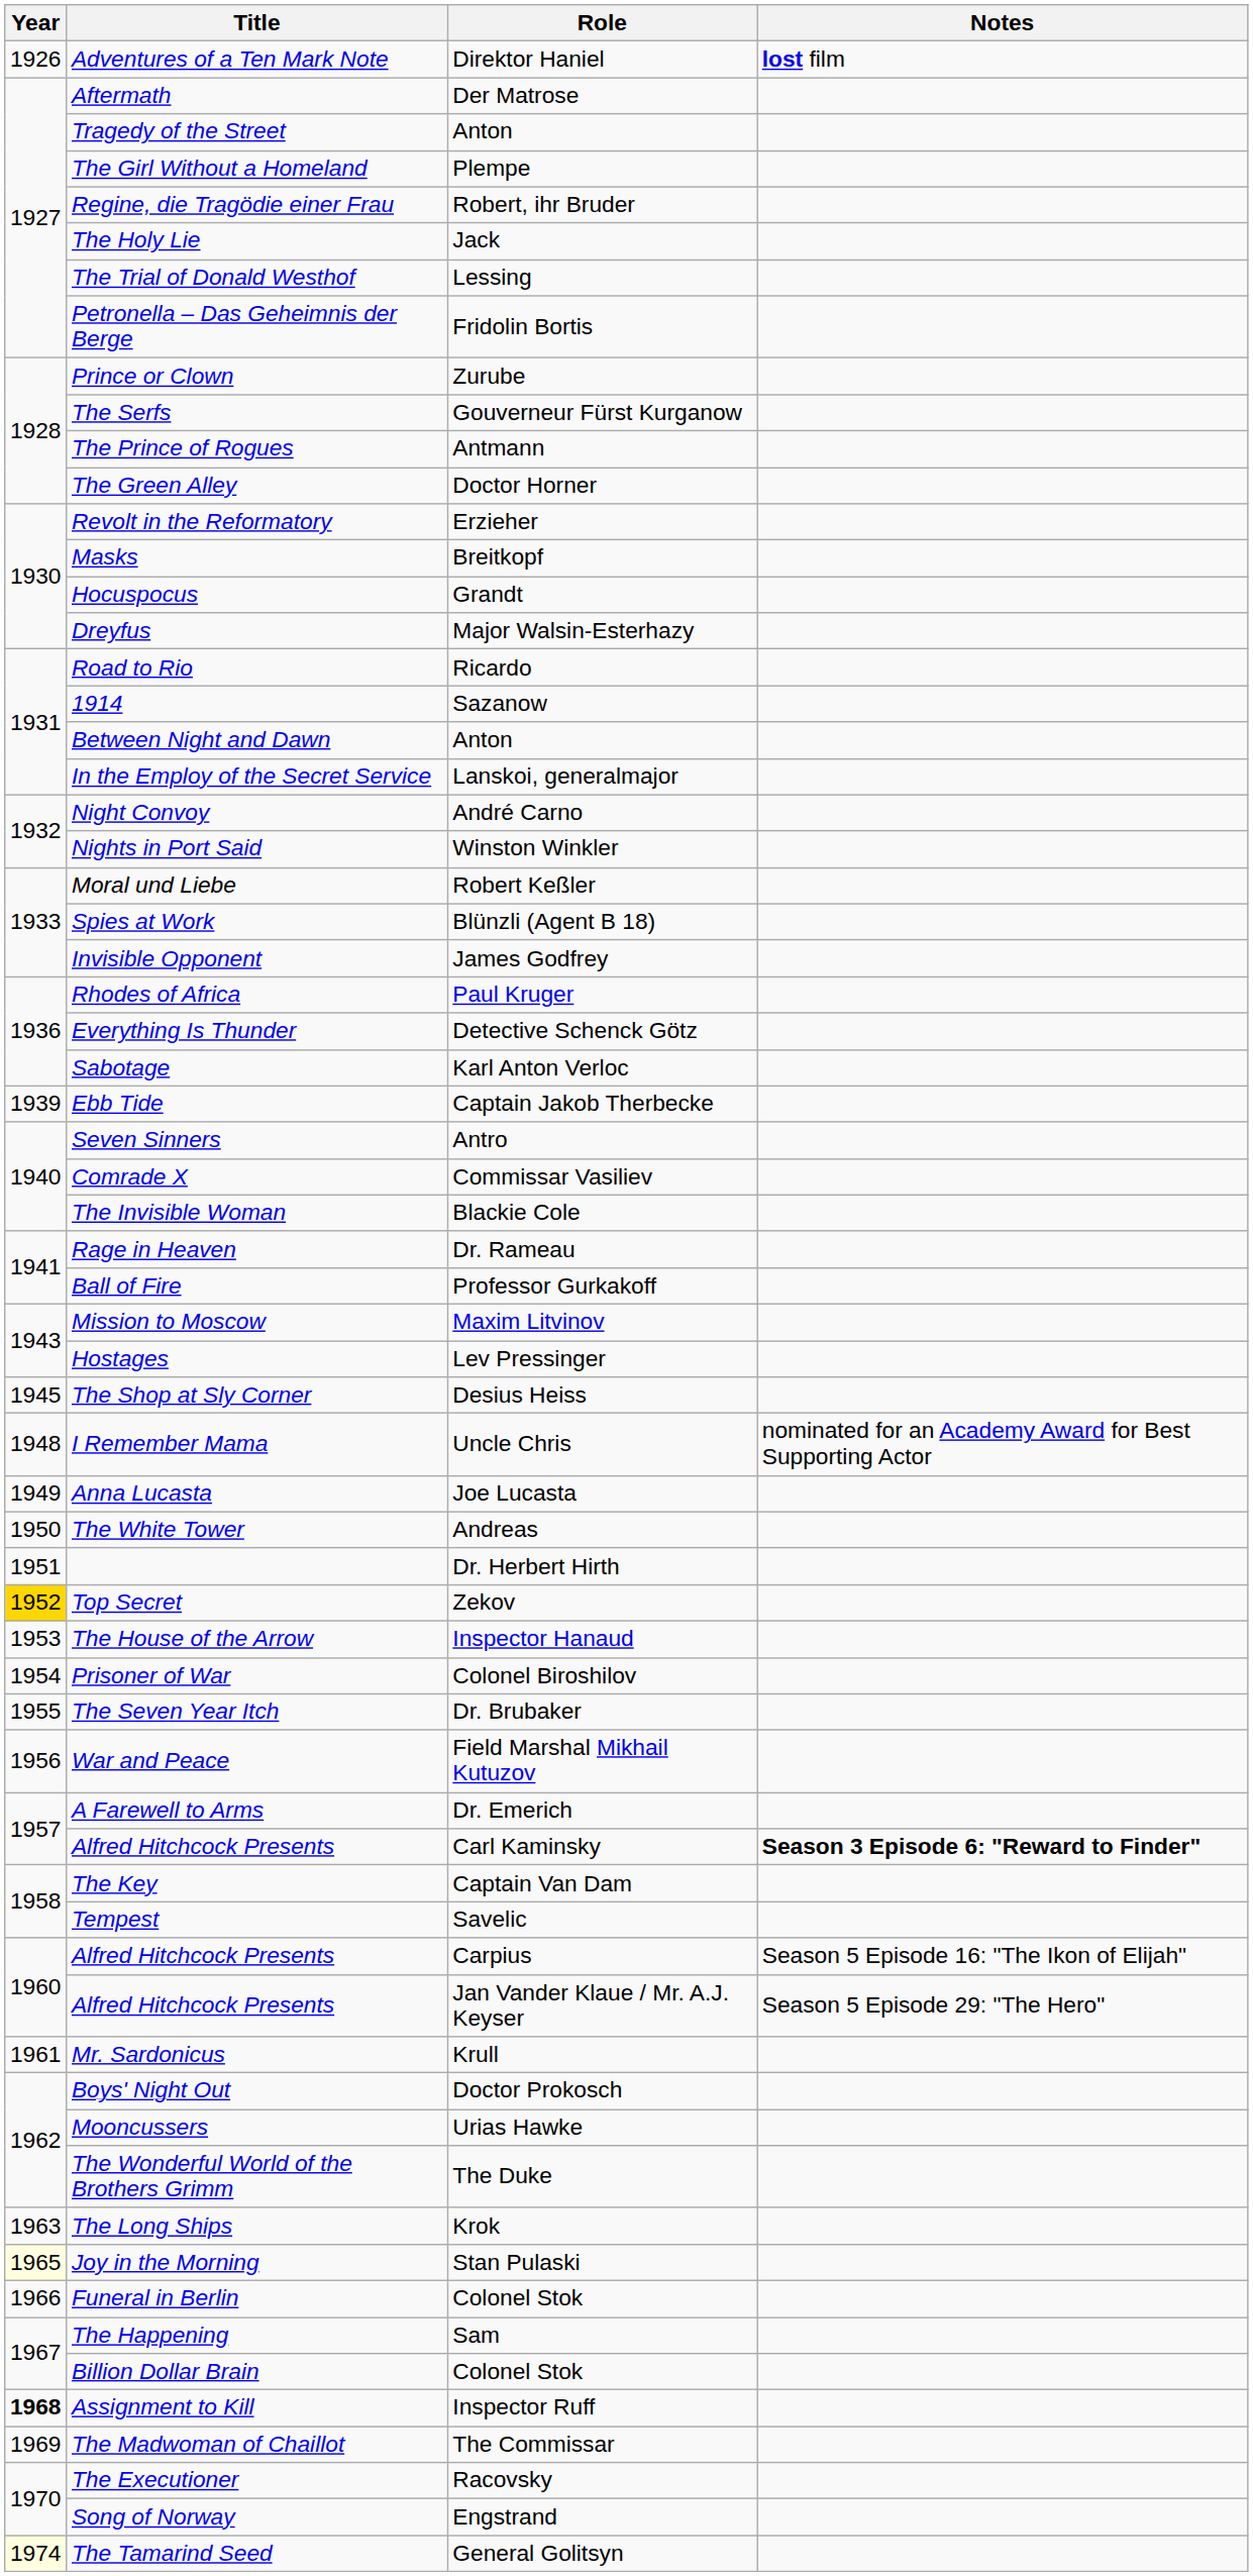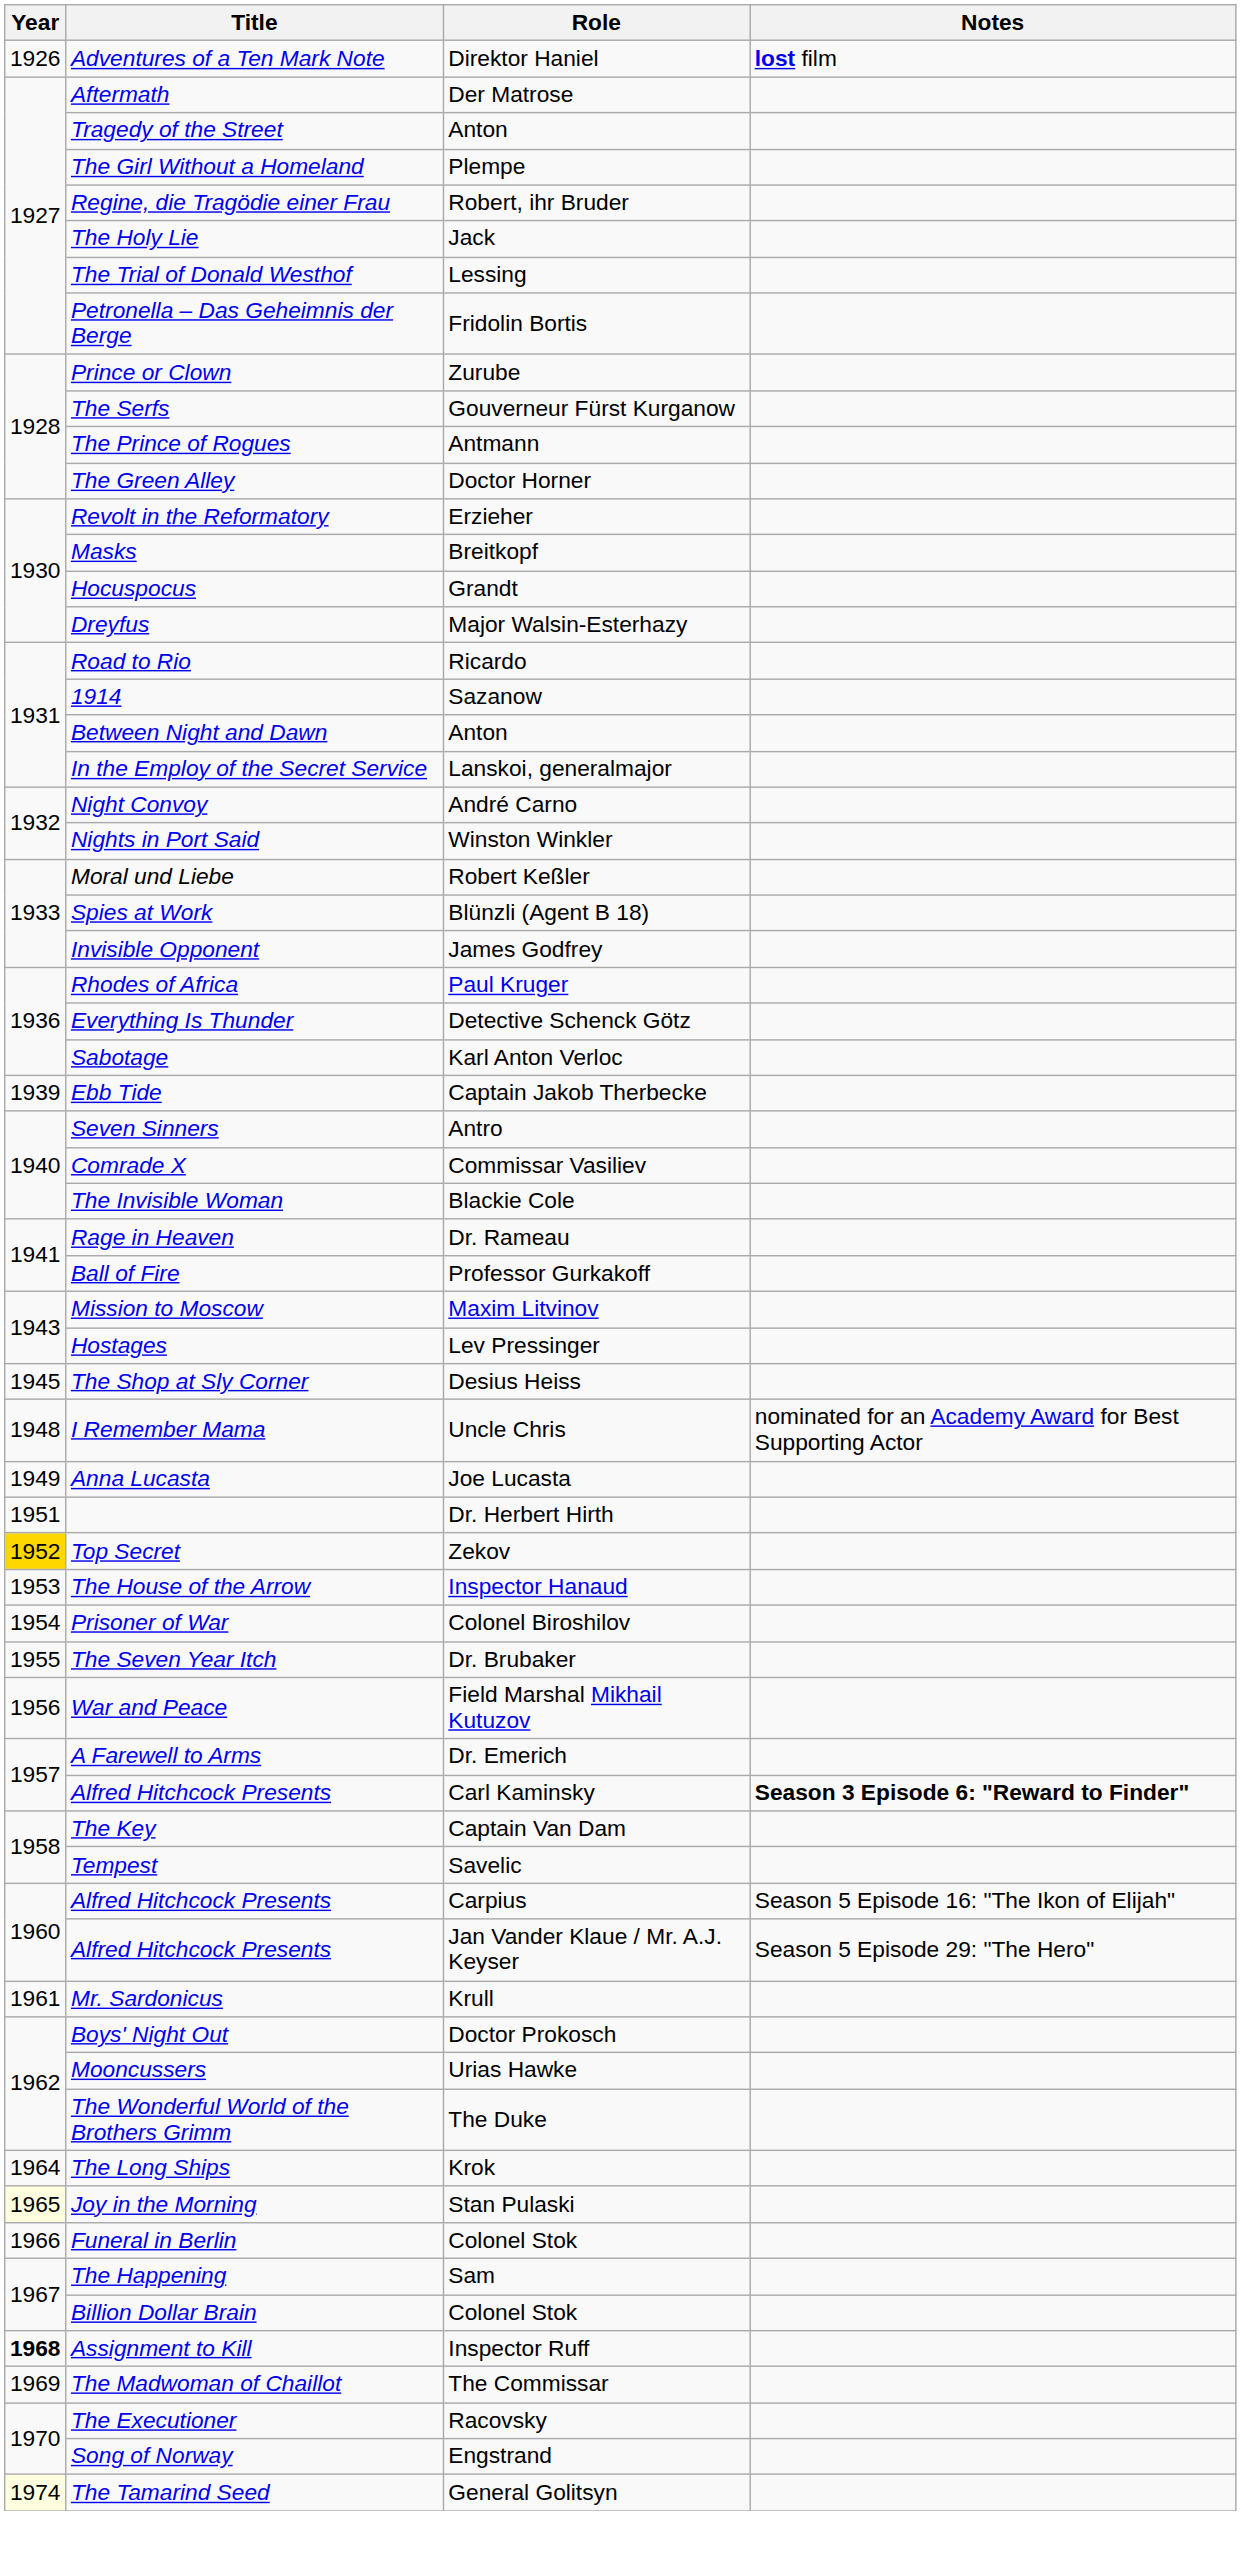- row: 1950 | The White Tower | Andreas
The Long Ships | Year: 1963 -> 1964
